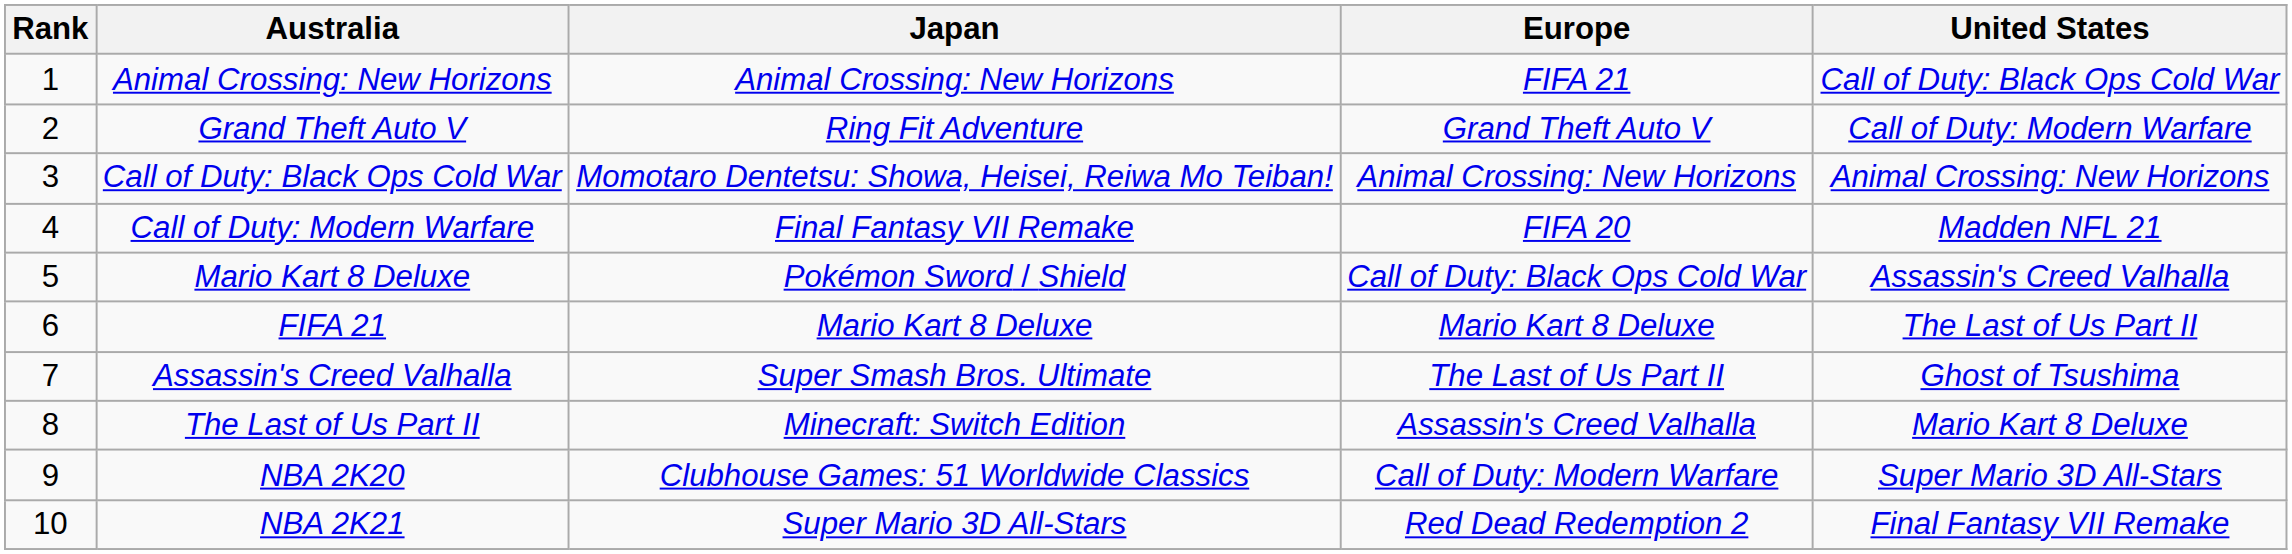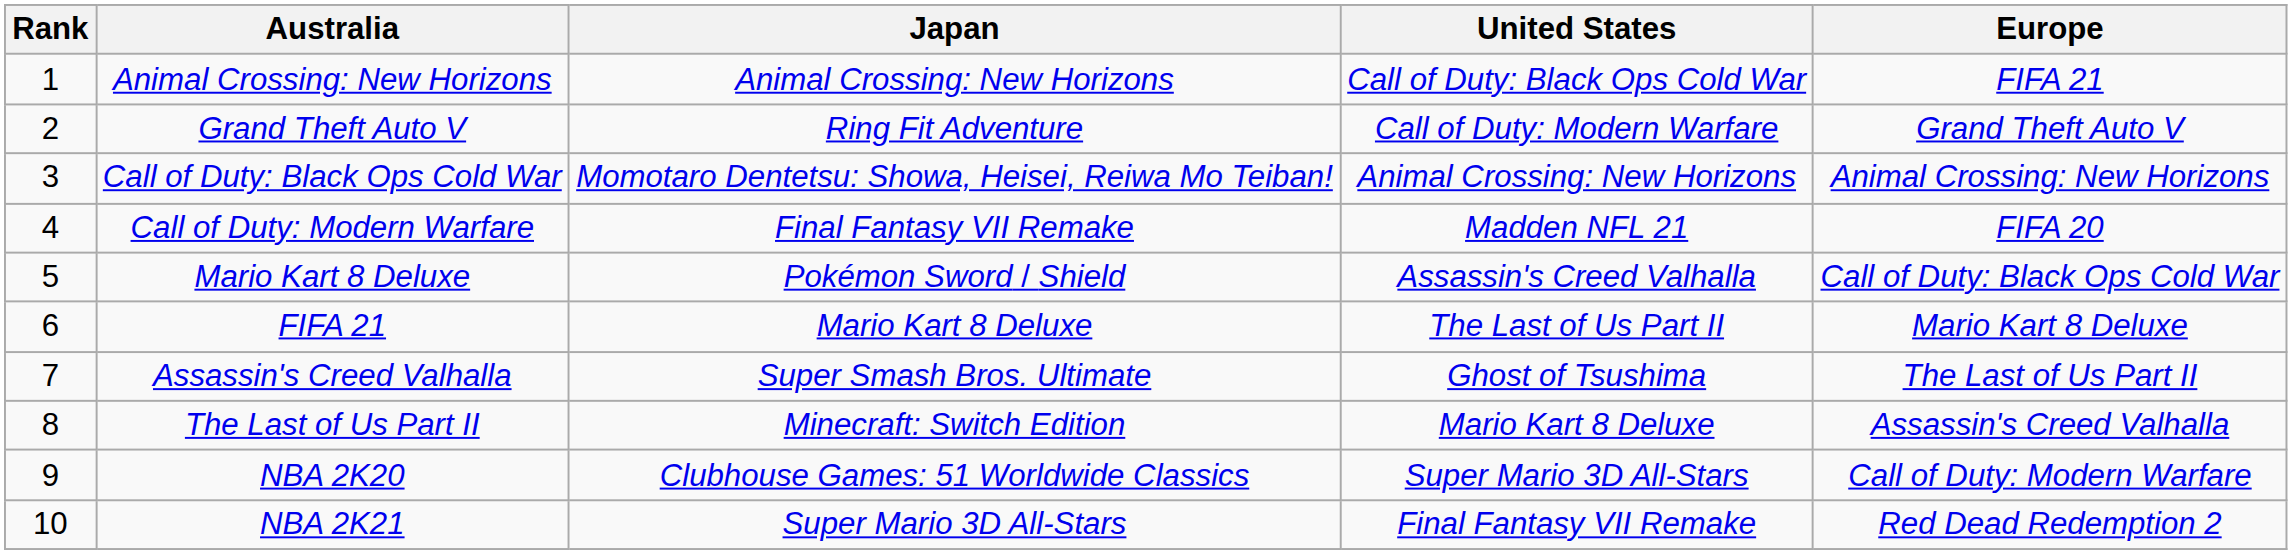columns swapped: Europe <-> United States
